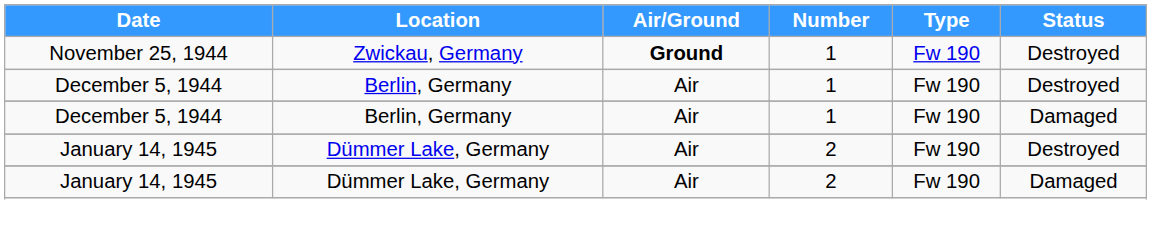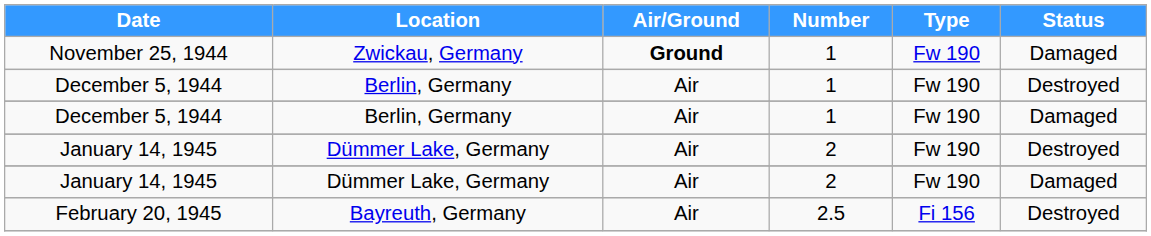November 25, 1944 | Status: Destroyed -> Damaged
+ row: February 20, 1945 | Bayreuth, Germany | Air | 2.5 | Fi 156 | Destroyed
